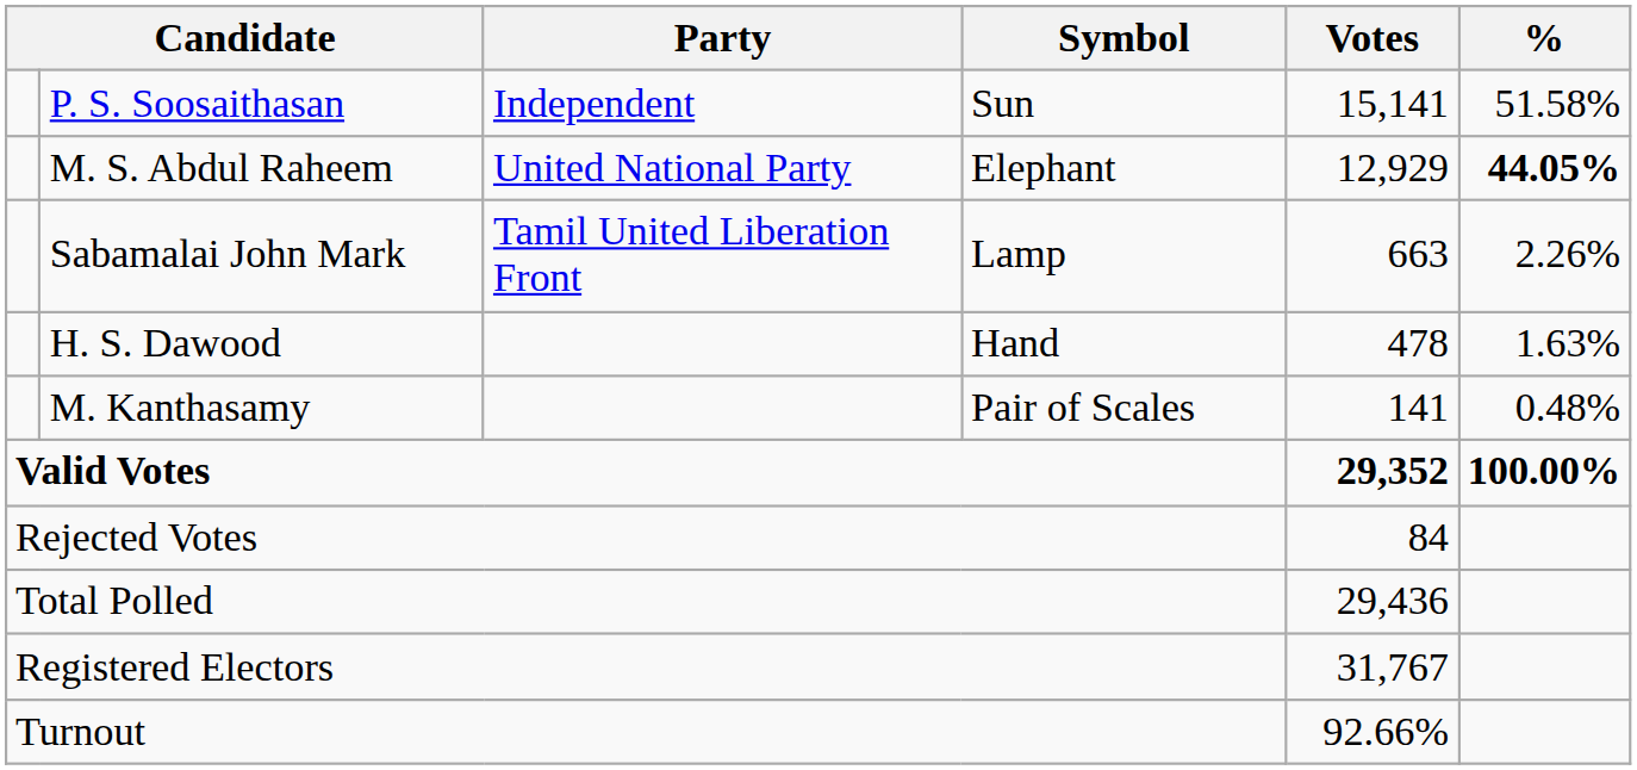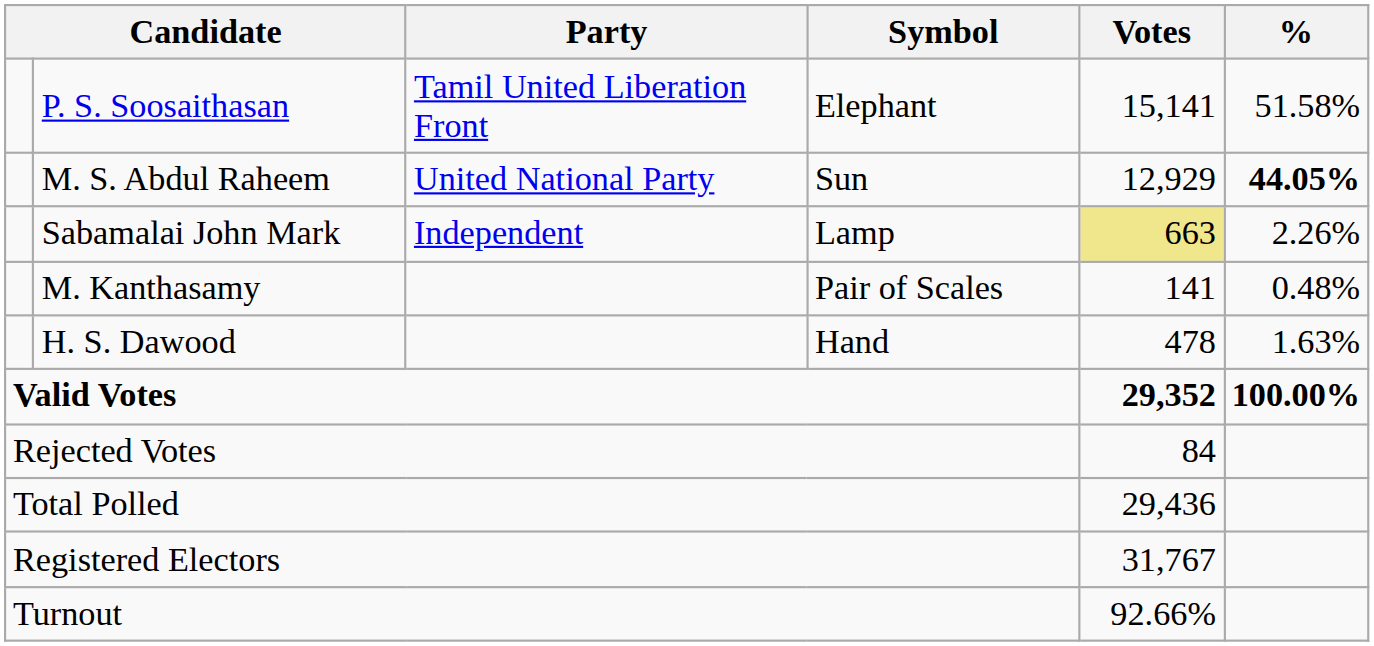P. S. Soosaithasan | Party: Independent -> Tamil United Liberation Front
P. S. Soosaithasan | Symbol: Sun -> Elephant
M. S. Abdul Raheem | Symbol: Elephant -> Sun
Sabamalai John Mark | Party: Tamil United Liberation Front -> Independent
Sabamalai John Mark | Votes: no background -> khaki background
rows swapped: H. S. Dawood <-> M. Kanthasamy
